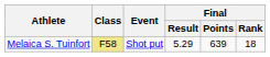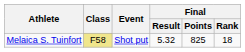Melaica S. Tuinfort | Final / Result: 5.29 -> 5.32
Melaica S. Tuinfort | Final / Points: 639 -> 825
